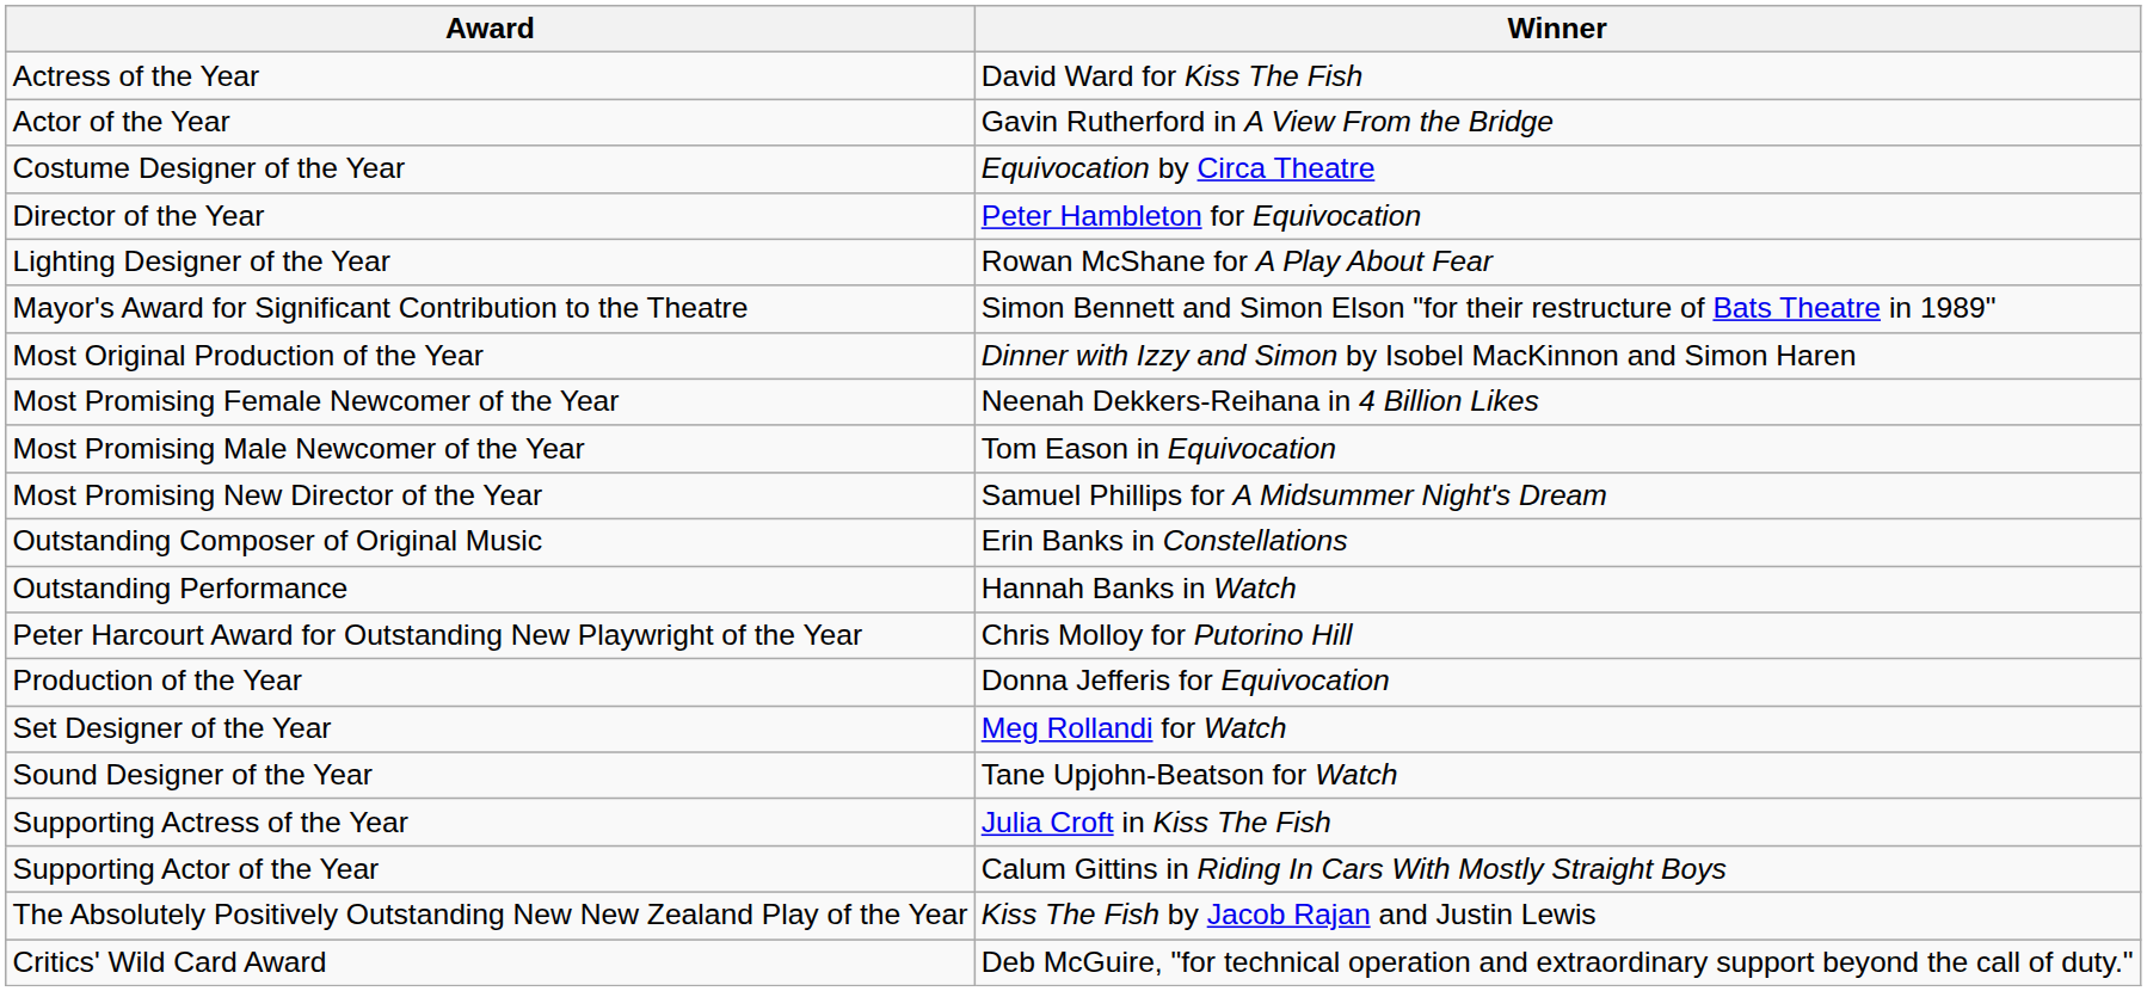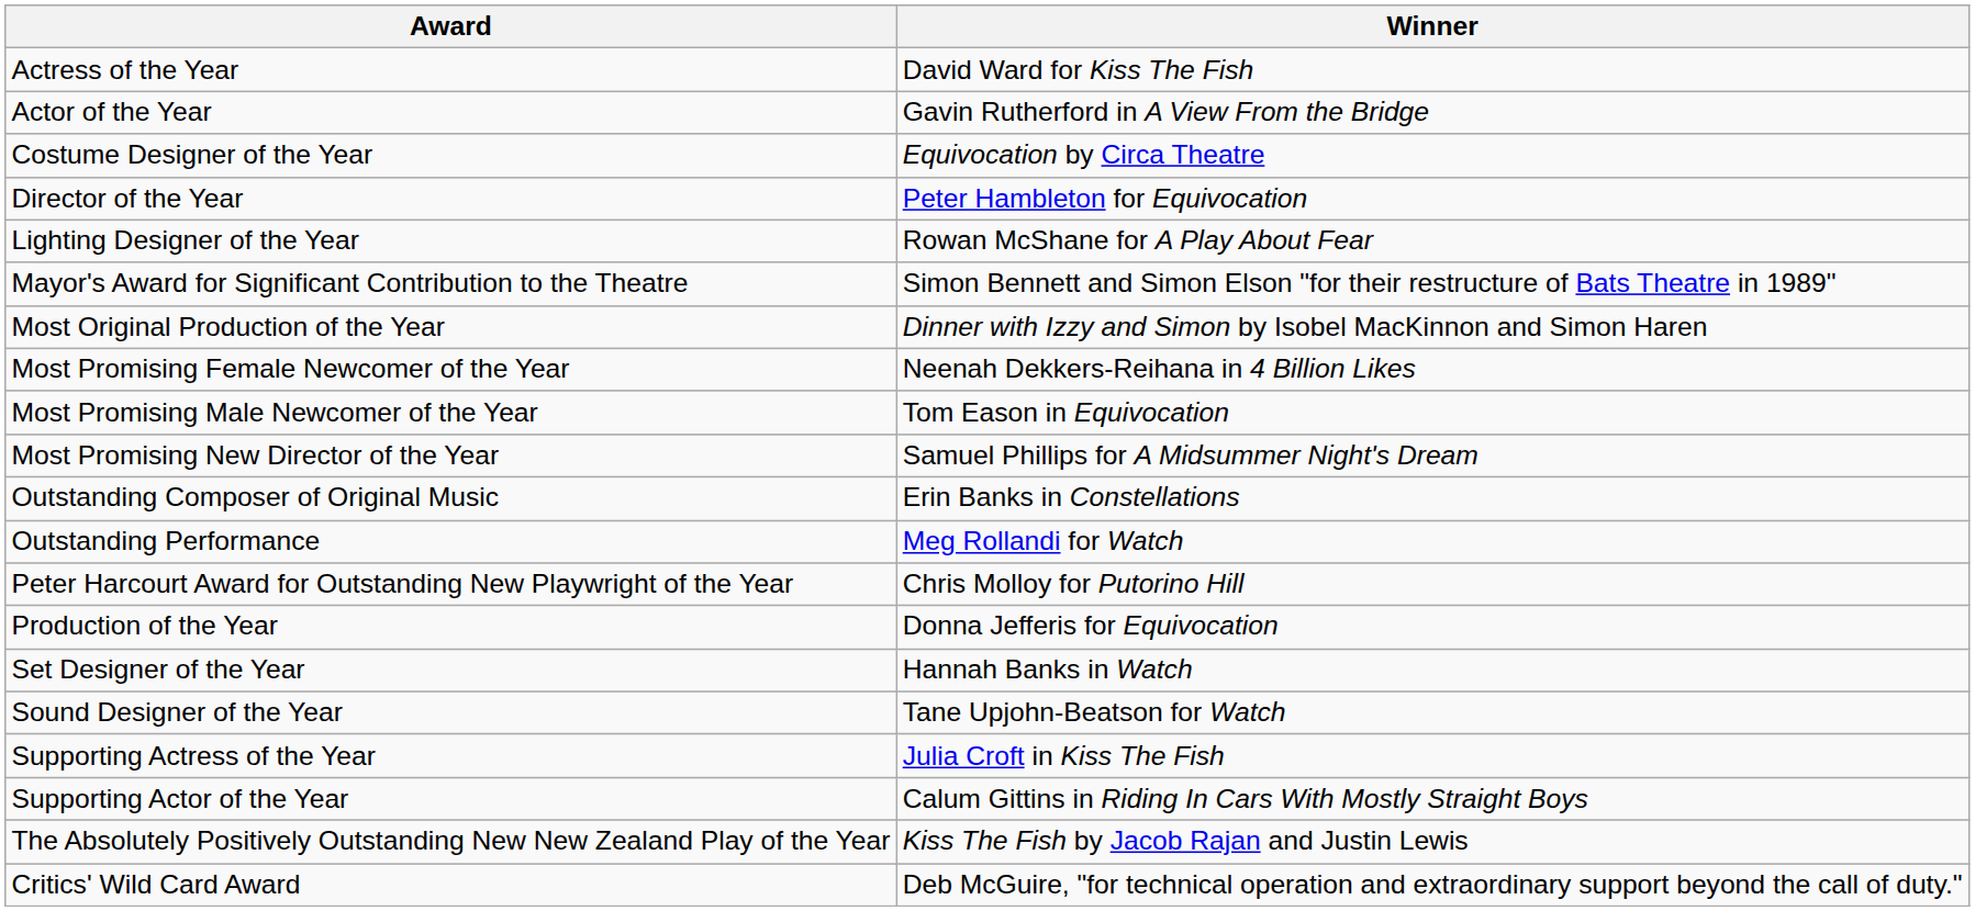Outstanding Performance | Winner: Hannah Banks in Watch -> Meg Rollandi for Watch
Set Designer of the Year | Winner: Meg Rollandi for Watch -> Hannah Banks in Watch
